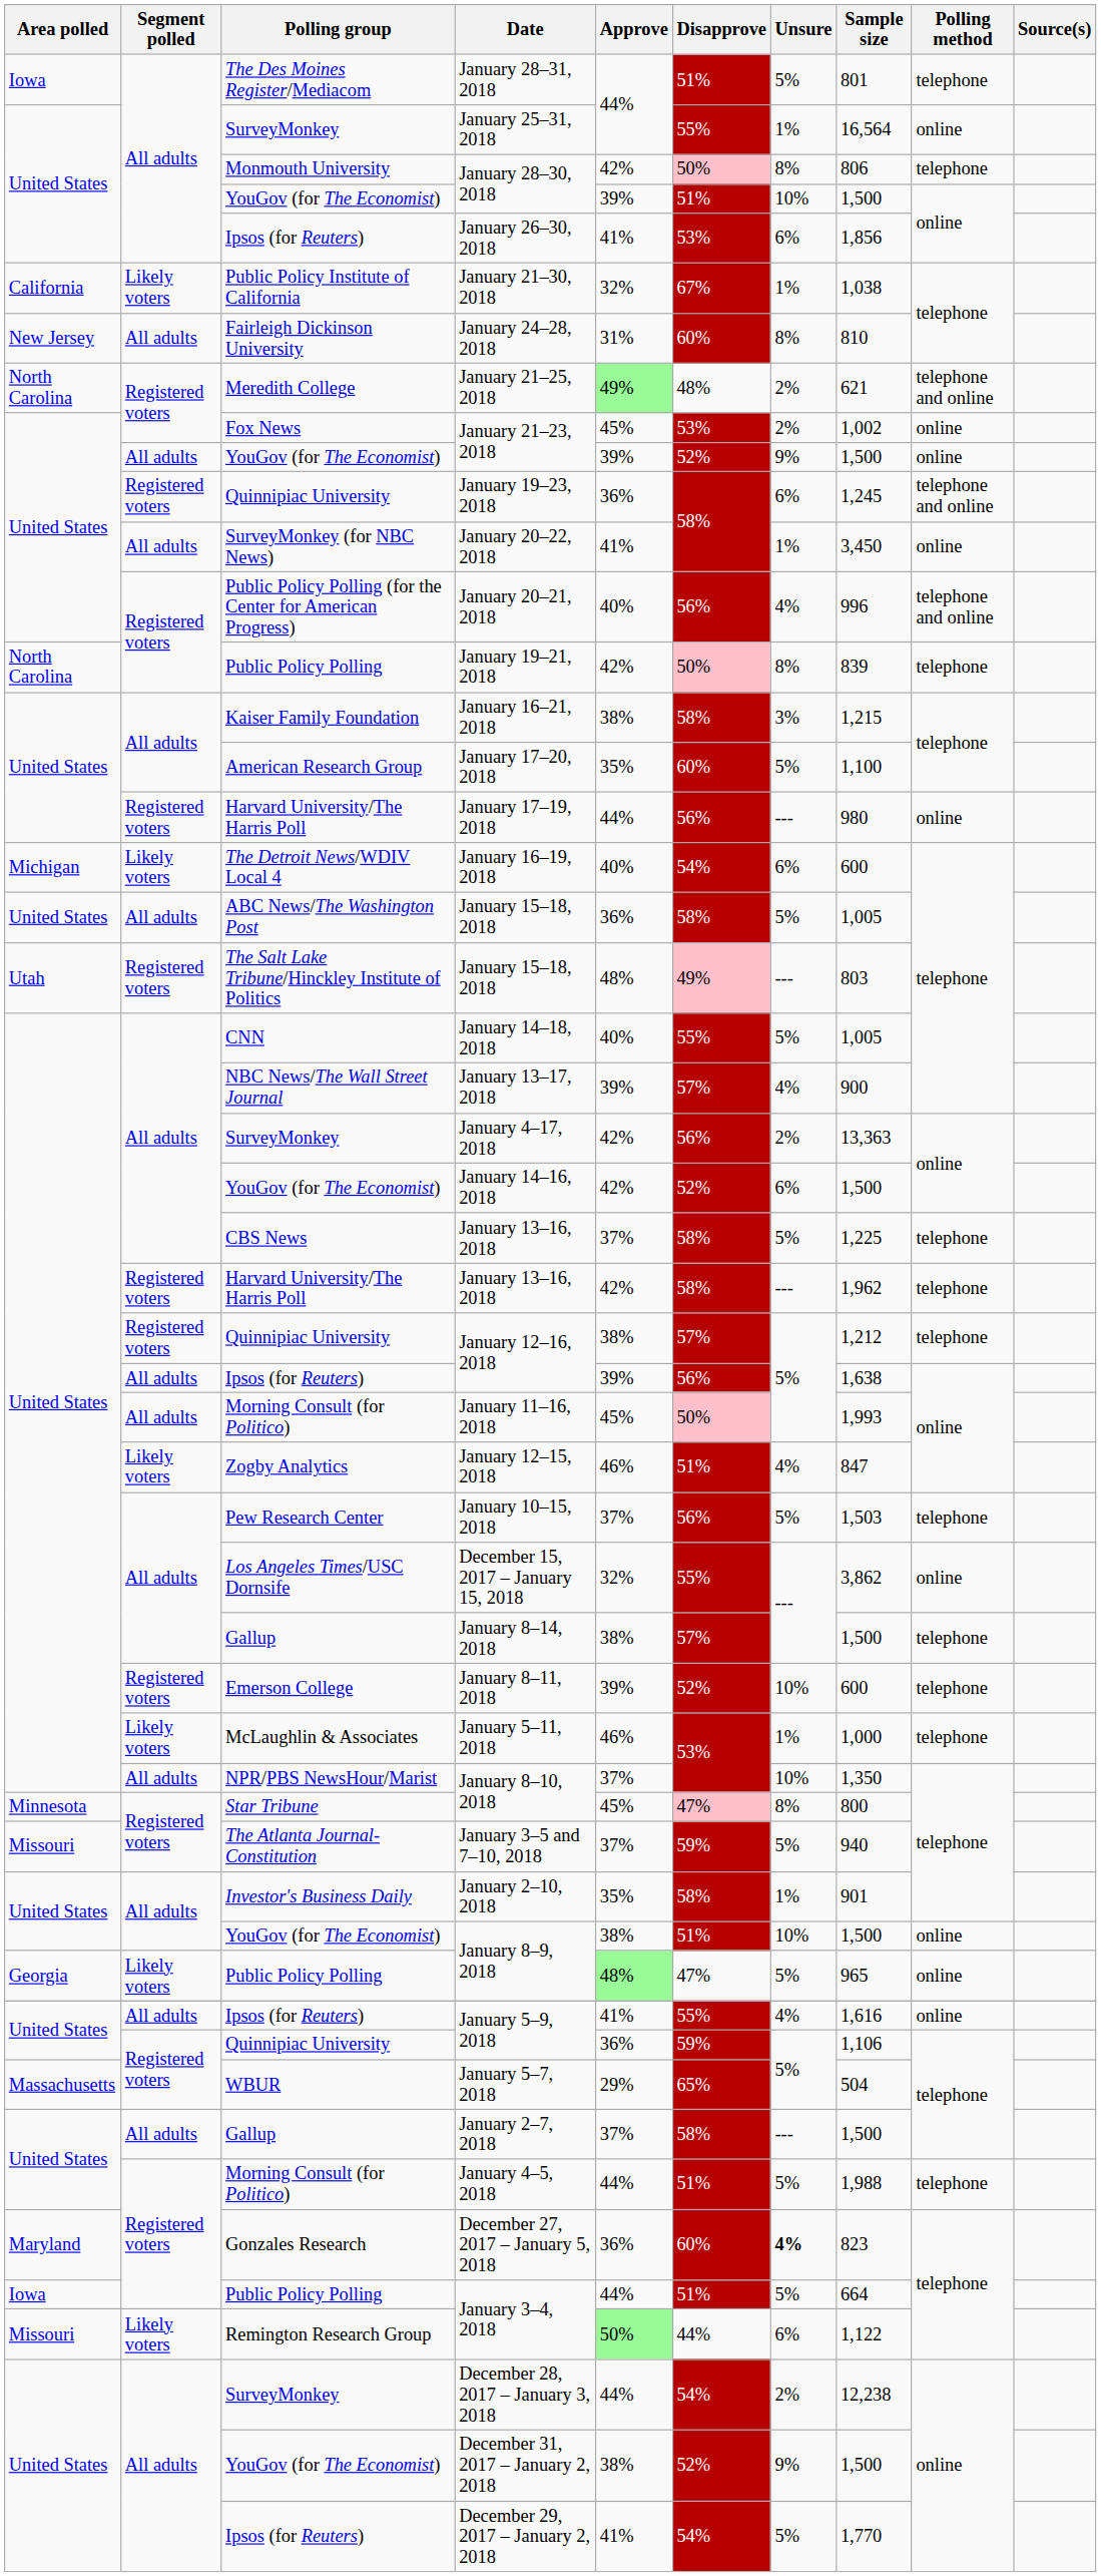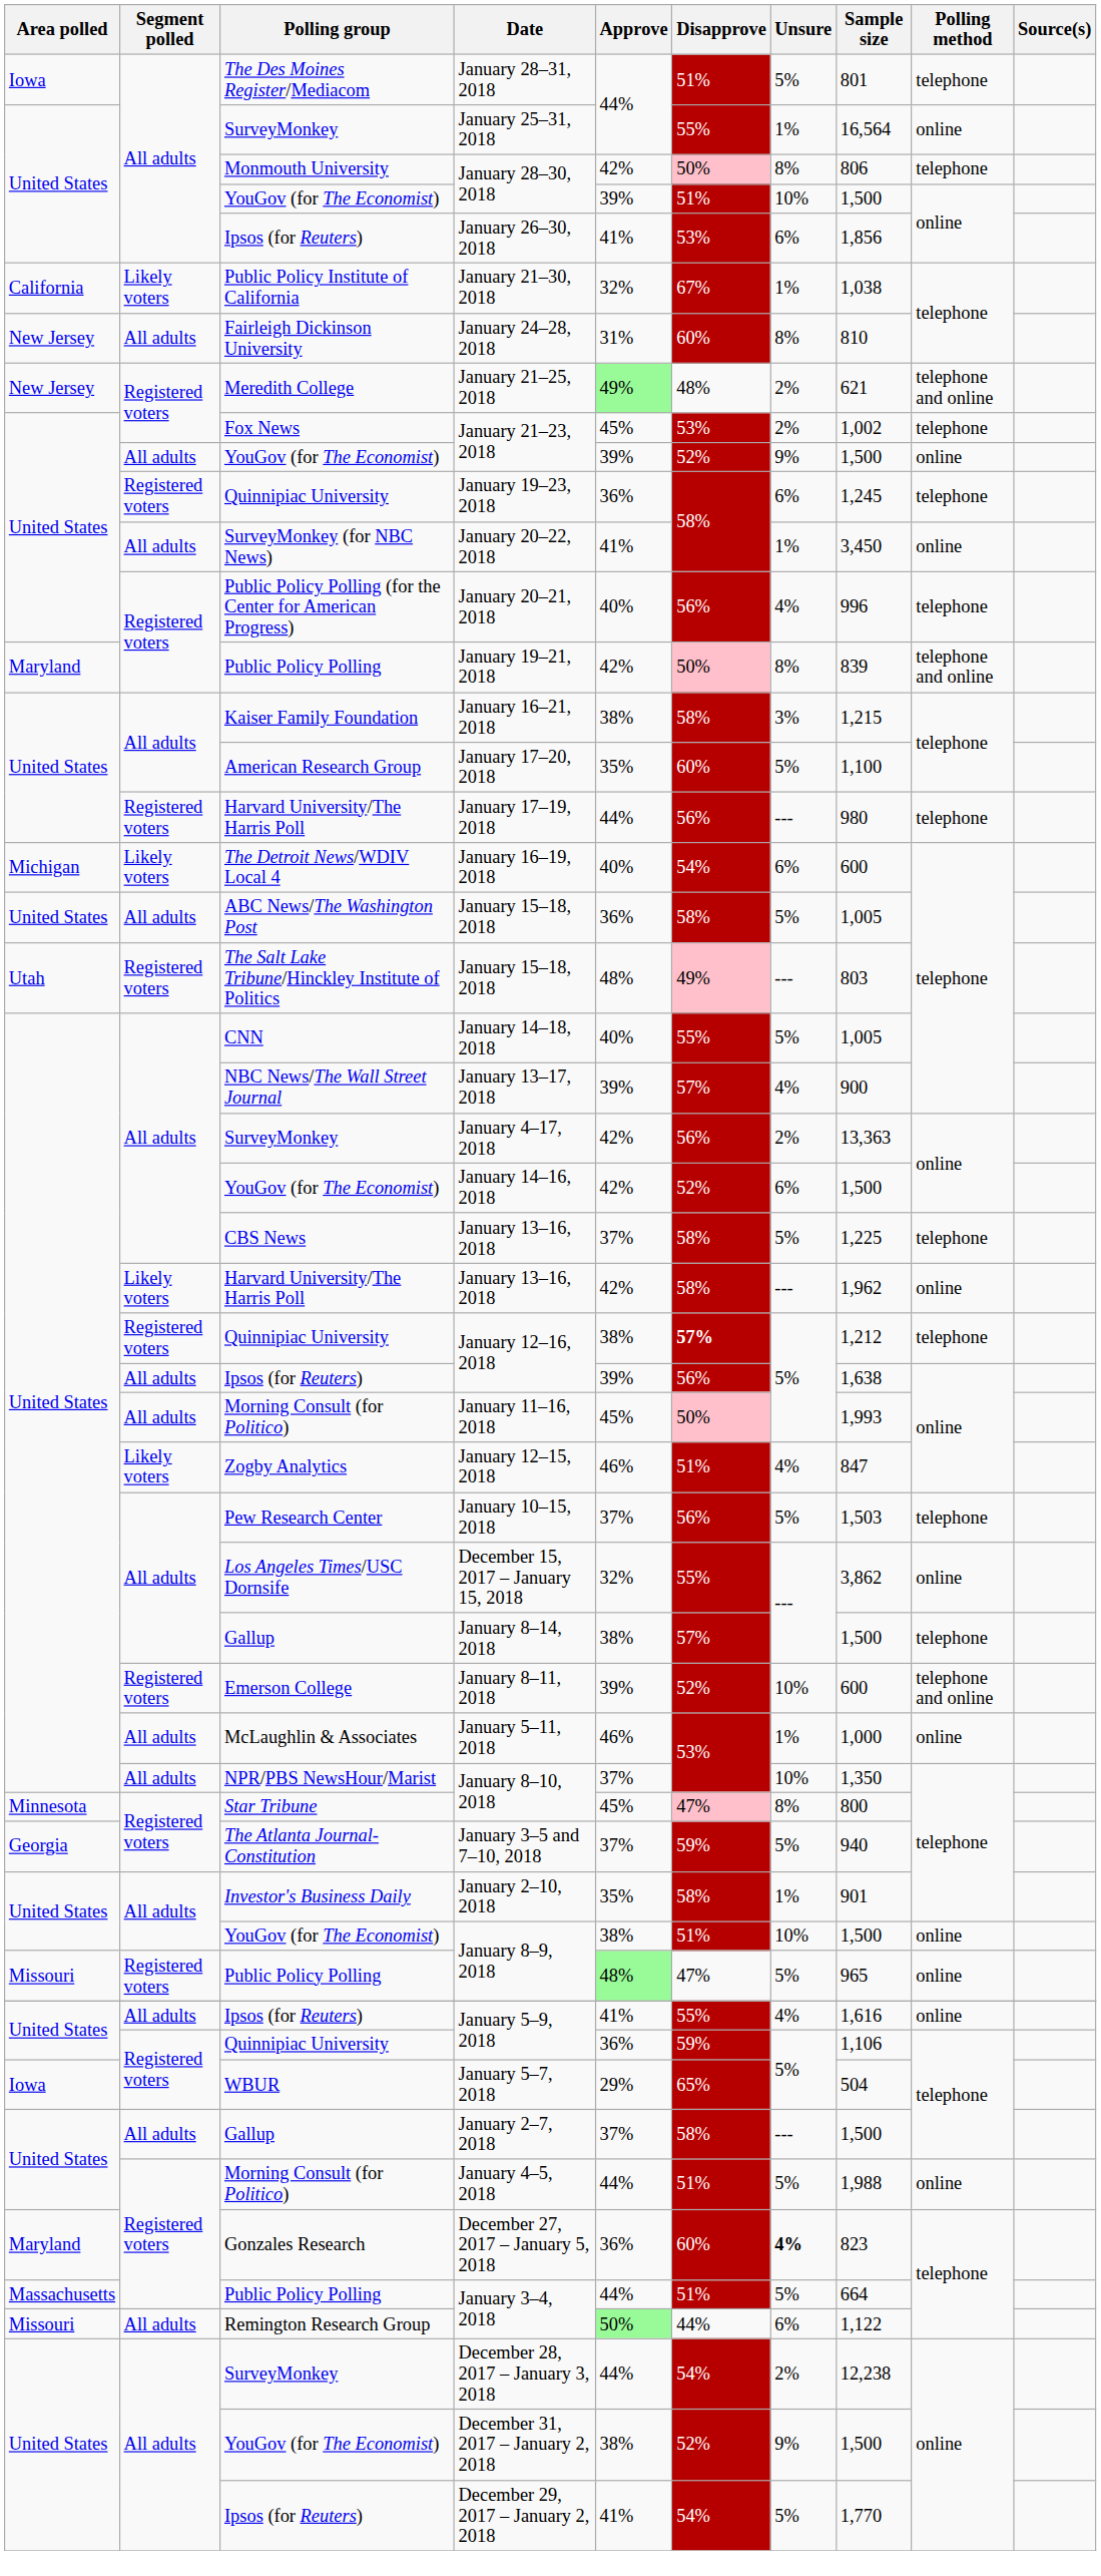January 21–25, 2018 | Area polled: North Carolina -> New Jersey
Fox News / January 21–23, 2018 | Polling method: online -> telephone
January 19–23, 2018 | Polling method: telephone and online -> telephone
January 20–21, 2018 | Polling method: telephone and online -> telephone
January 19–21, 2018 | Area polled: North Carolina -> Maryland
January 19–21, 2018 | Polling method: telephone -> telephone and online
January 17–19, 2018 | Polling method: online -> telephone
Harvard University/The Harris Poll / January 13–16, 2018 | Segment polled: Registered voters -> Likely voters
Harvard University/The Harris Poll / January 13–16, 2018 | Polling method: telephone -> online
Quinnipiac University / January 12–16, 2018 | Disapprove: normal -> bold
January 8–11, 2018 | Polling method: telephone -> telephone and online
January 5–11, 2018 | Segment polled: Likely voters -> All adults
January 5–11, 2018 | Polling method: telephone -> online
January 3–5 and 7–10, 2018 | Area polled: Missouri -> Georgia
Public Policy Polling / January 8–9, 2018 | Area polled: Georgia -> Missouri
Public Policy Polling / January 8–9, 2018 | Segment polled: Likely voters -> Registered voters
January 5–7, 2018 | Area polled: Massachusetts -> Iowa
January 4–5, 2018 | Polling method: telephone -> online
Public Policy Polling / January 3–4, 2018 | Area polled: Iowa -> Massachusetts
Remington Research Group / January 3–4, 2018 | Segment polled: Likely voters -> All adults
